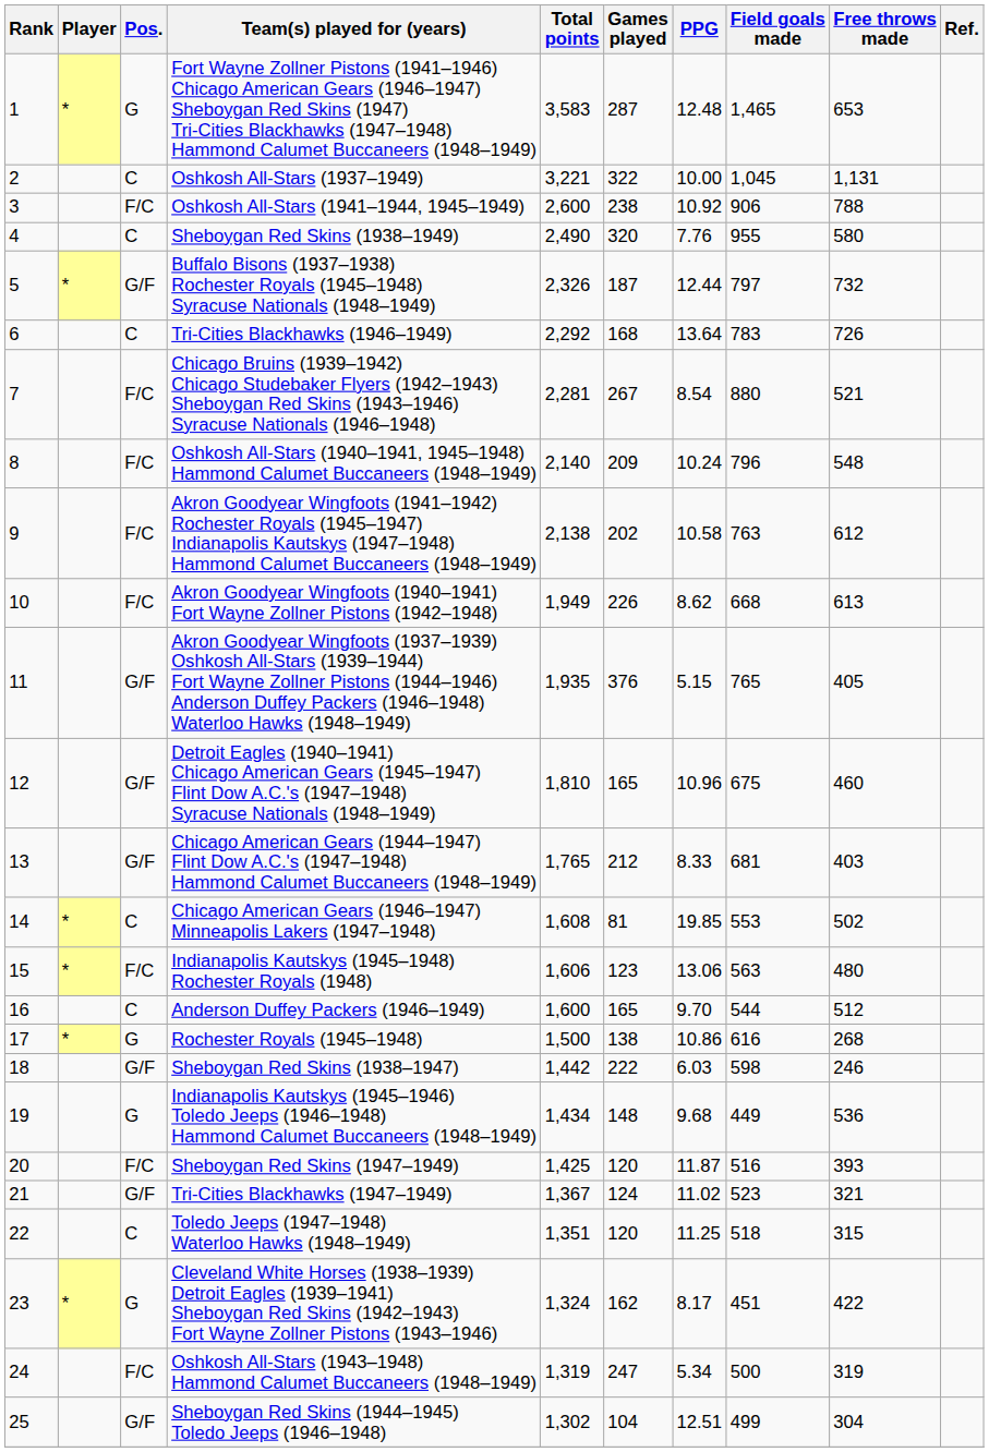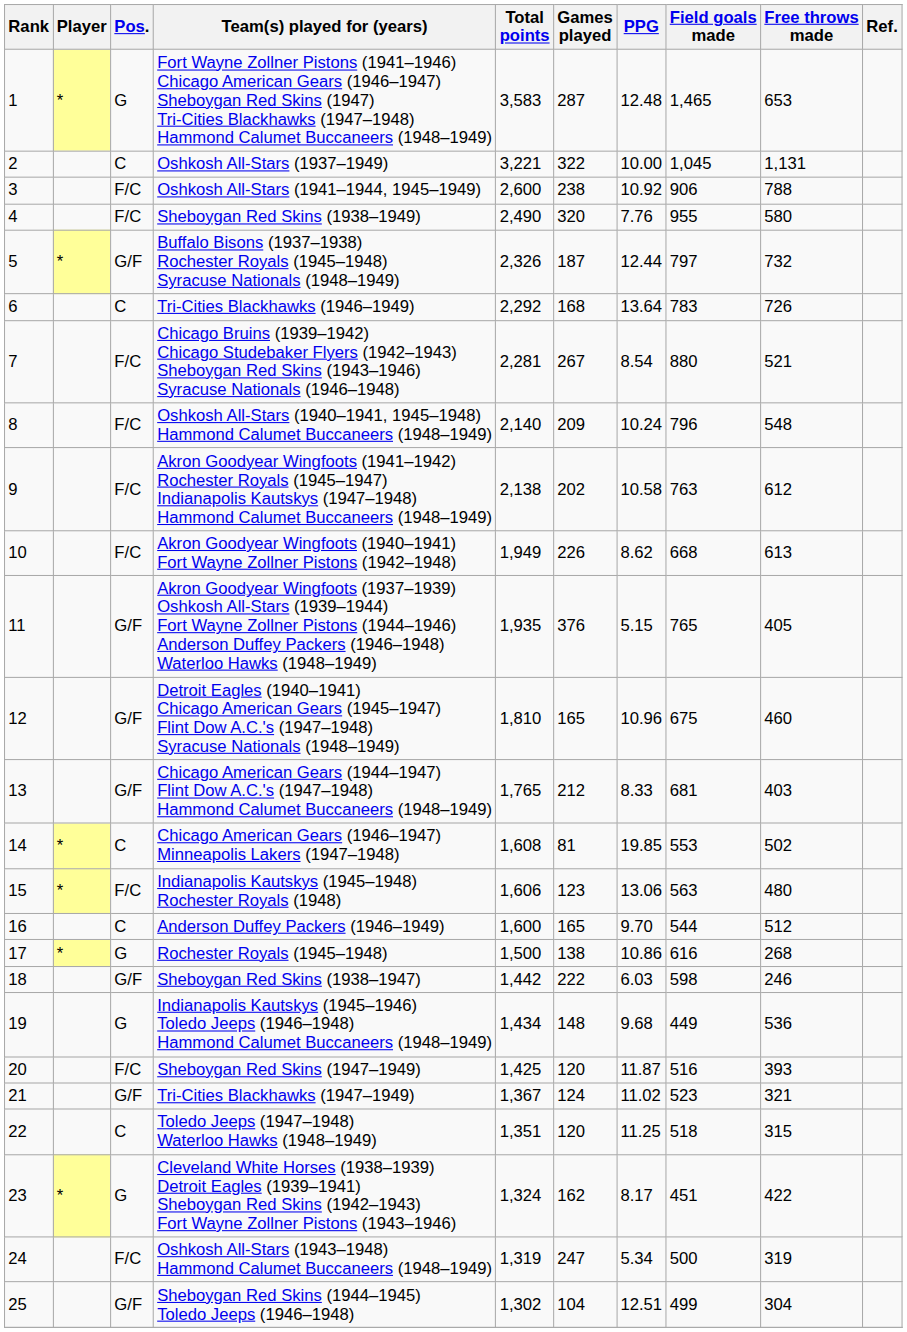Sheboygan Red Skins (1938–1949) | Pos.: C -> F/C
